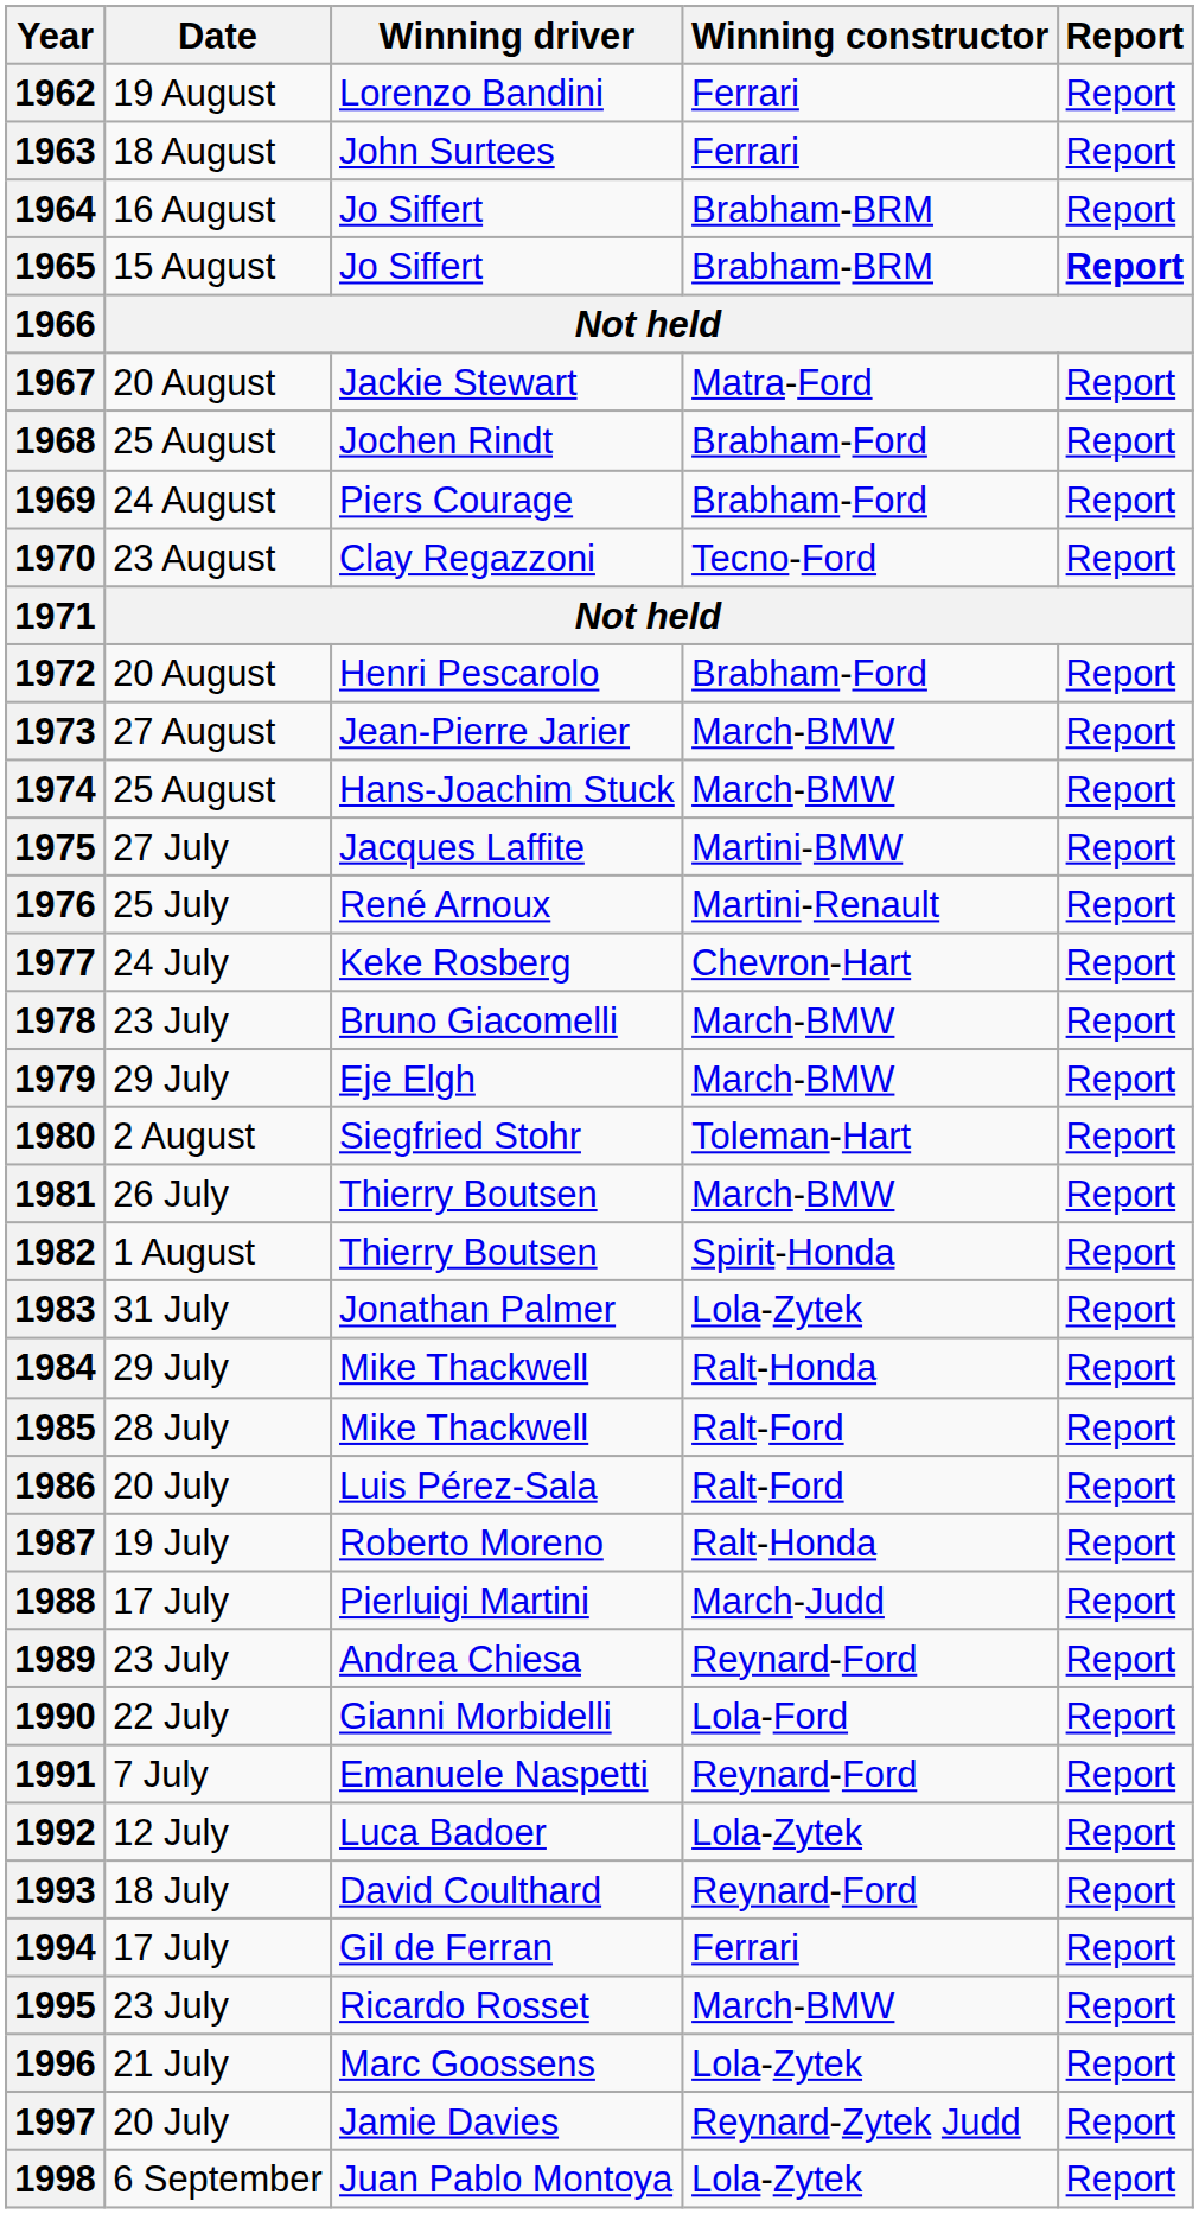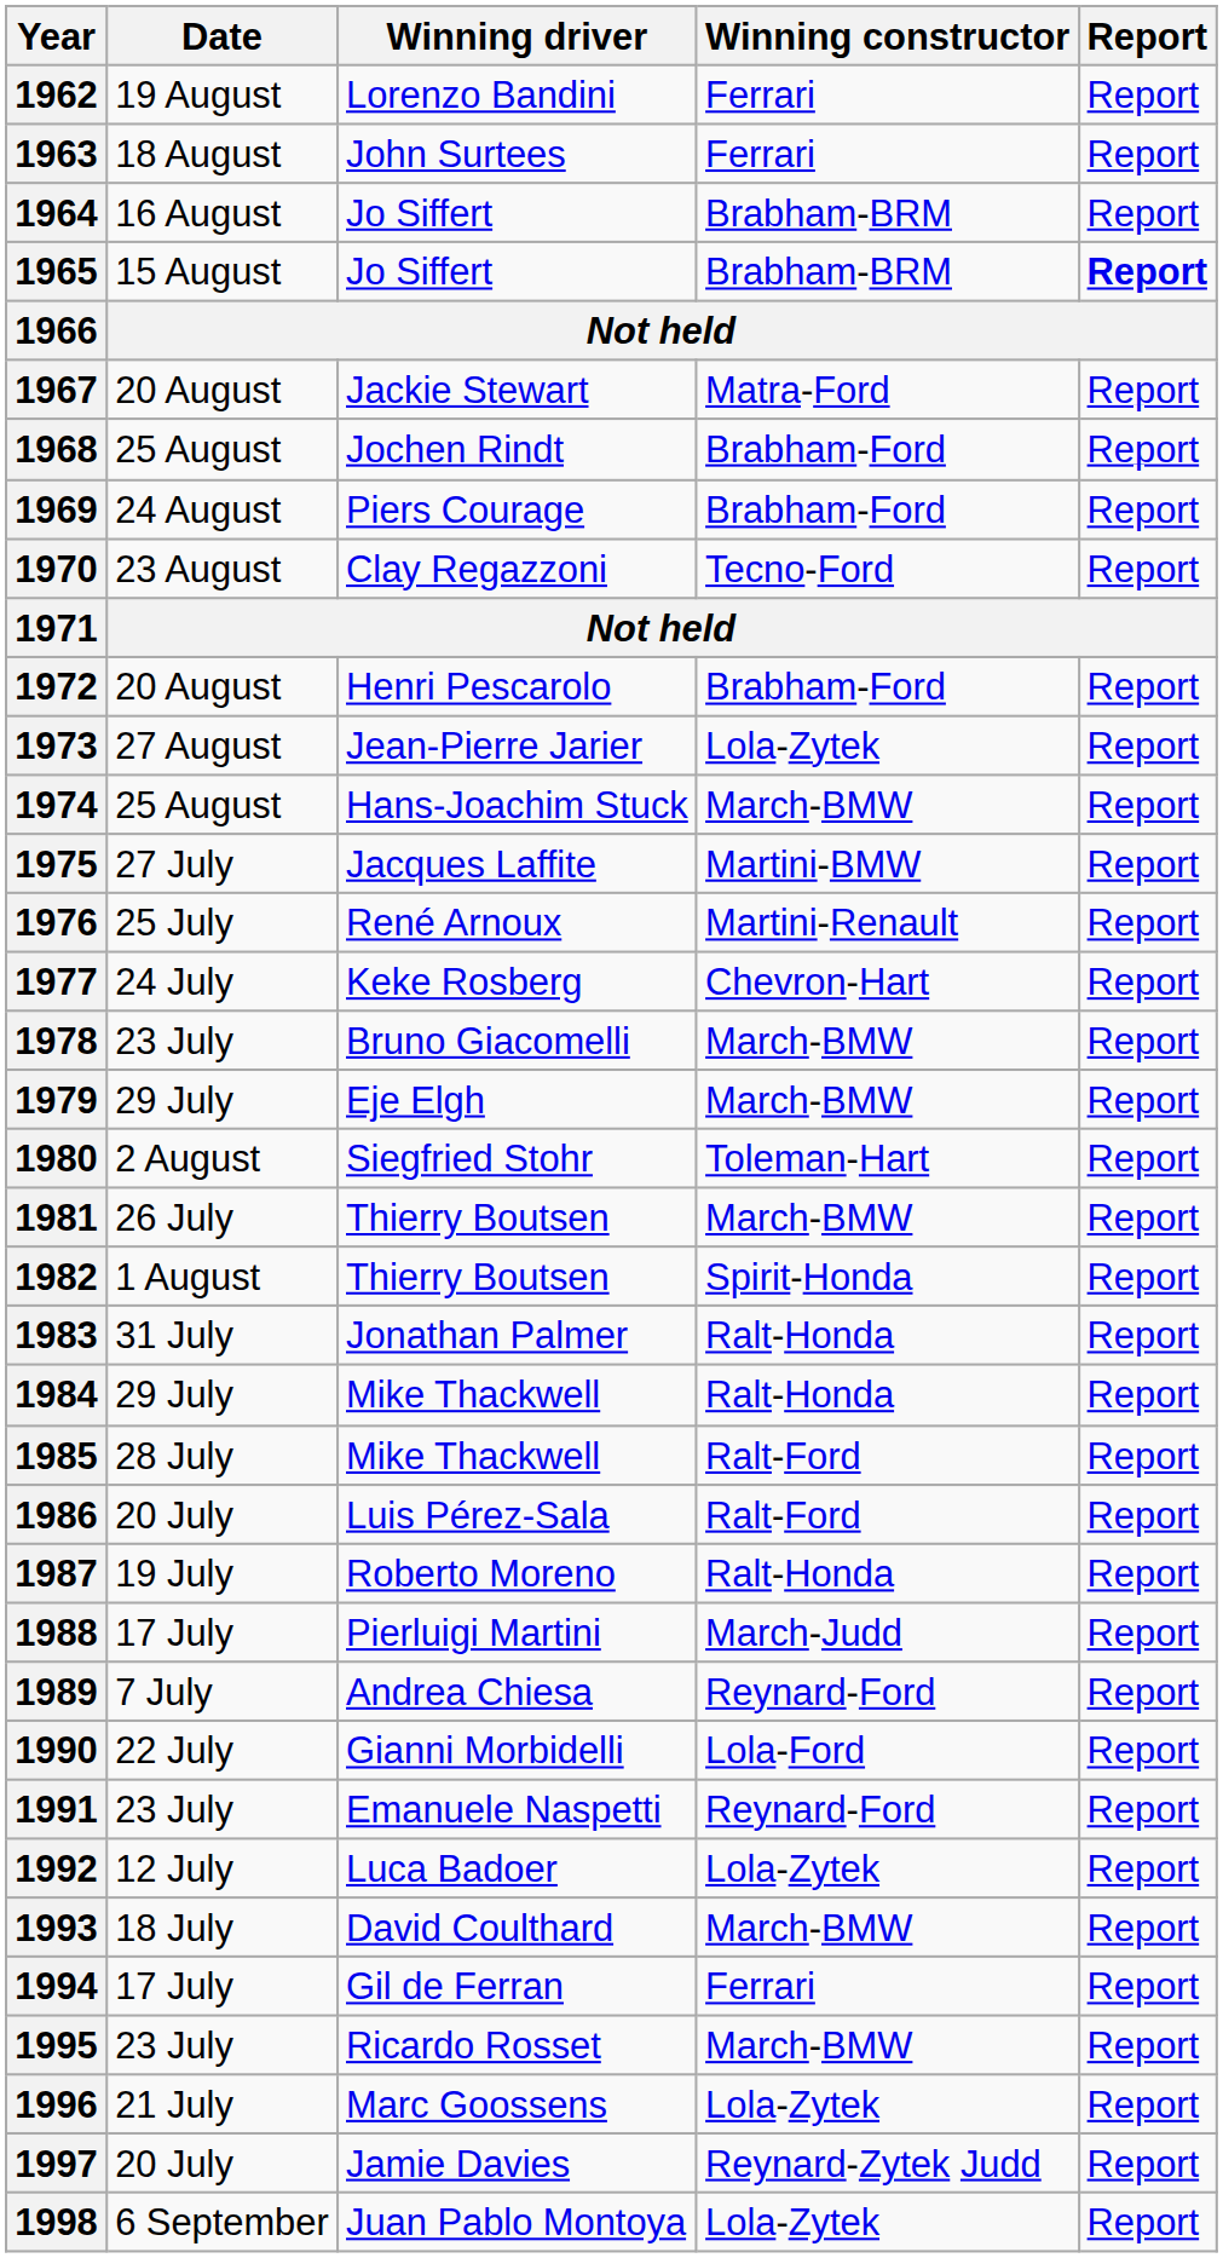1973 | Winning constructor: March-BMW -> Lola-Zytek
1983 | Winning constructor: Lola-Zytek -> Ralt-Honda
1989 | Date: 23 July -> 7 July
1991 | Date: 7 July -> 23 July
1993 | Winning constructor: Reynard-Ford -> March-BMW
